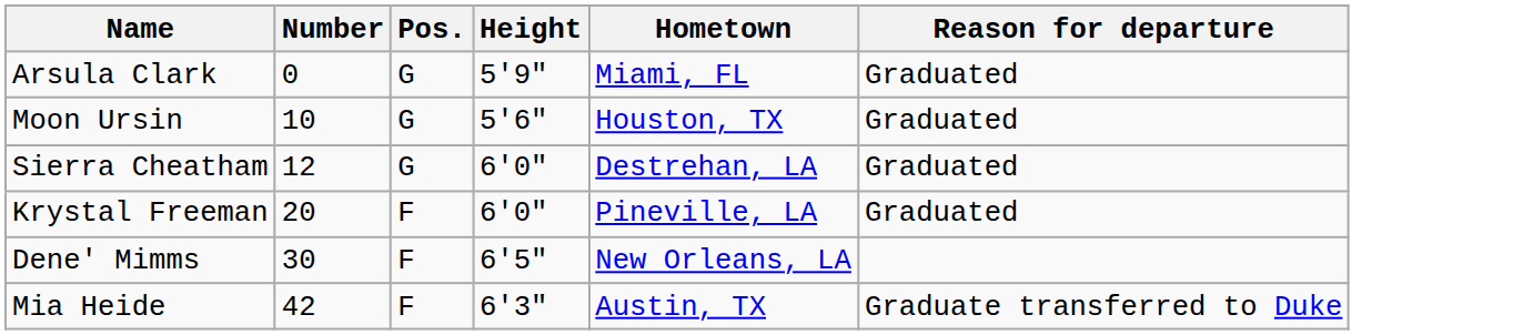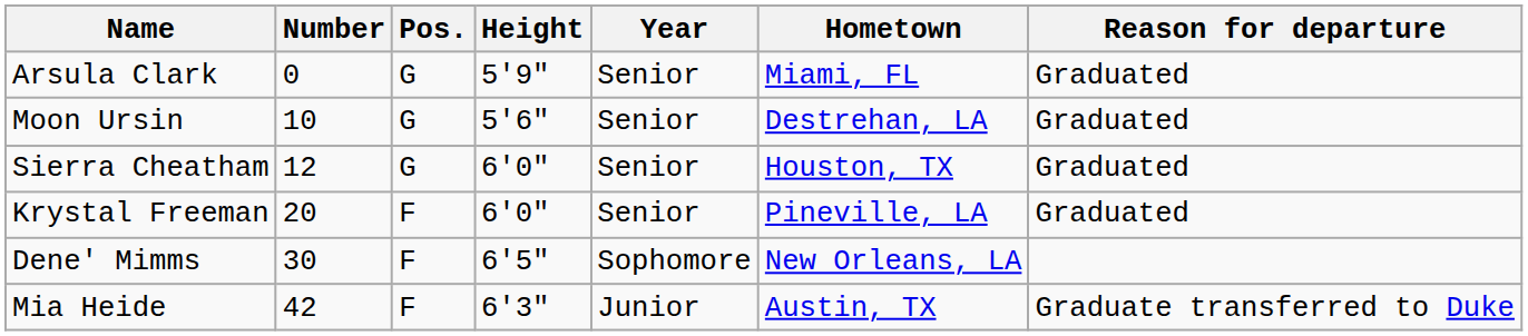+ column: Year | Senior | Senior | Senior | Senior | Sophomore | Junior
Moon Ursin | Hometown: Houston, TX -> Destrehan, LA
Sierra Cheatham | Hometown: Destrehan, LA -> Houston, TX
